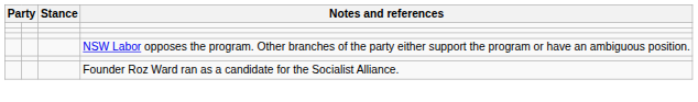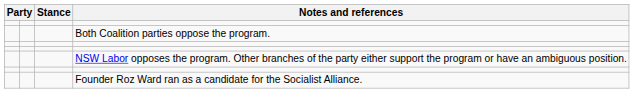+ row: Both Coalition parties oppose the program.
